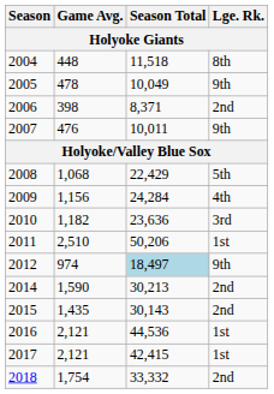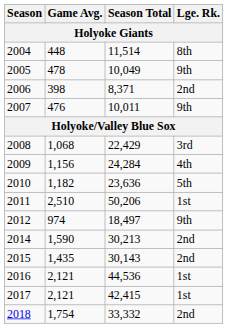2004 | Season Total: 11,518 -> 11,514
2008 | Lge. Rk.: 5th -> 3rd
2010 | Lge. Rk.: 3rd -> 5th
2012 | Season Total: lightblue background -> no background
